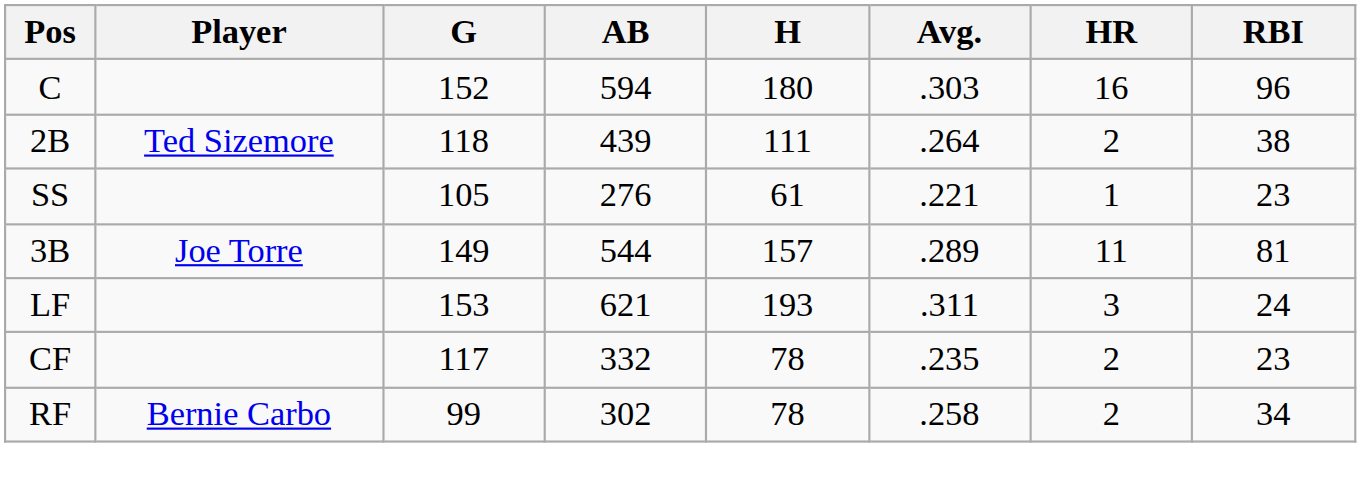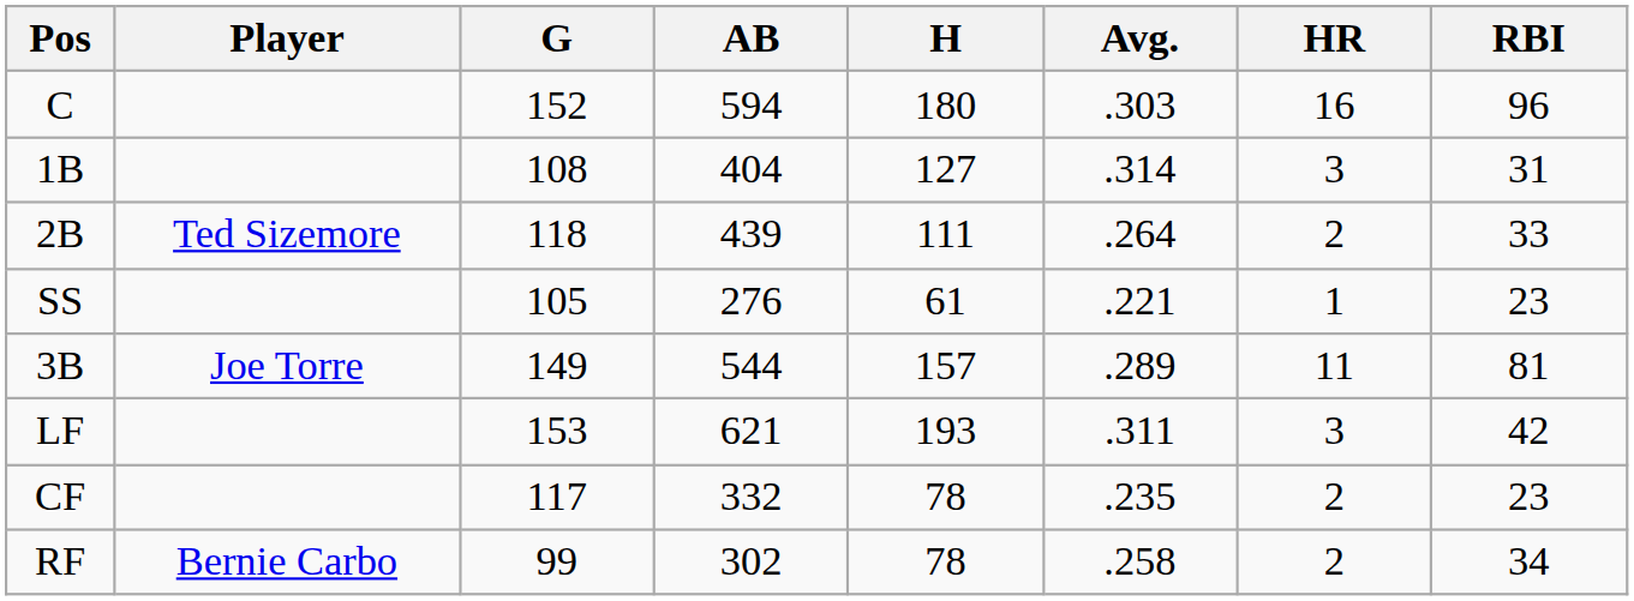+ row: 1B | 108 | 404 | 127 | .314 | 3 | 31
2B | RBI: 38 -> 33
LF | RBI: 24 -> 42
